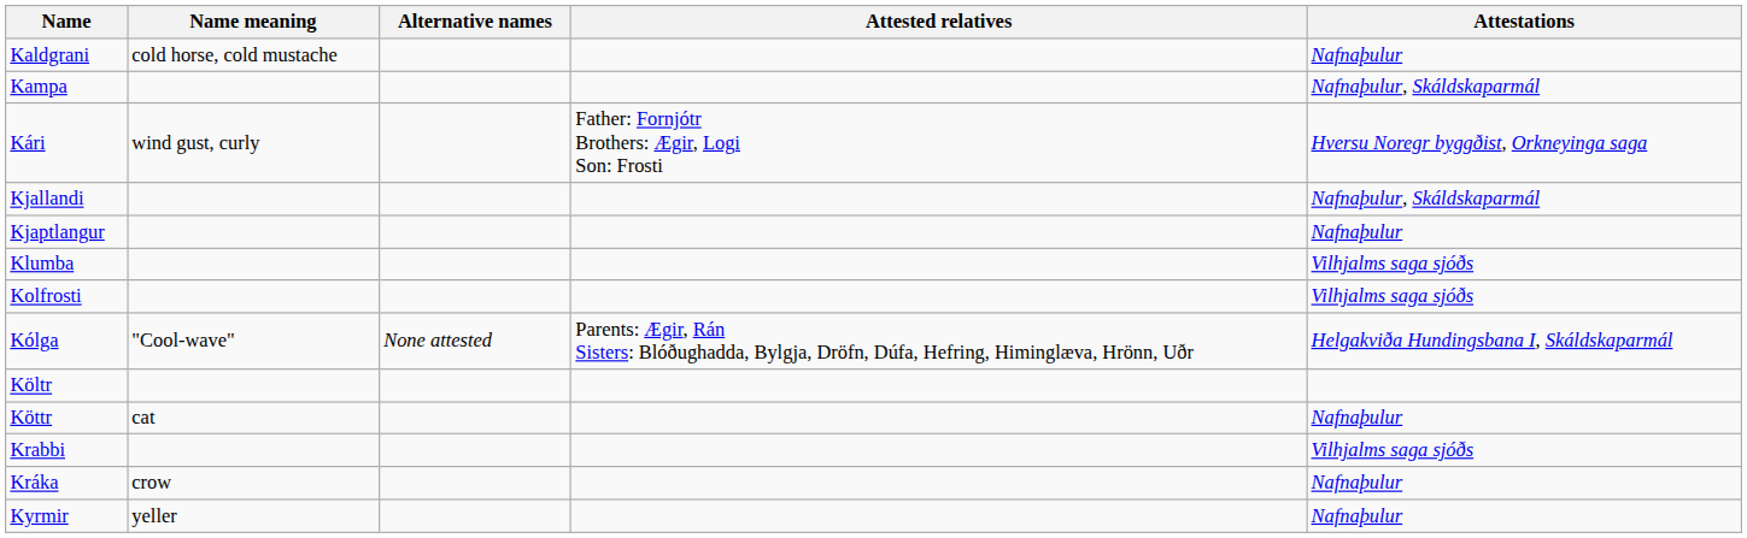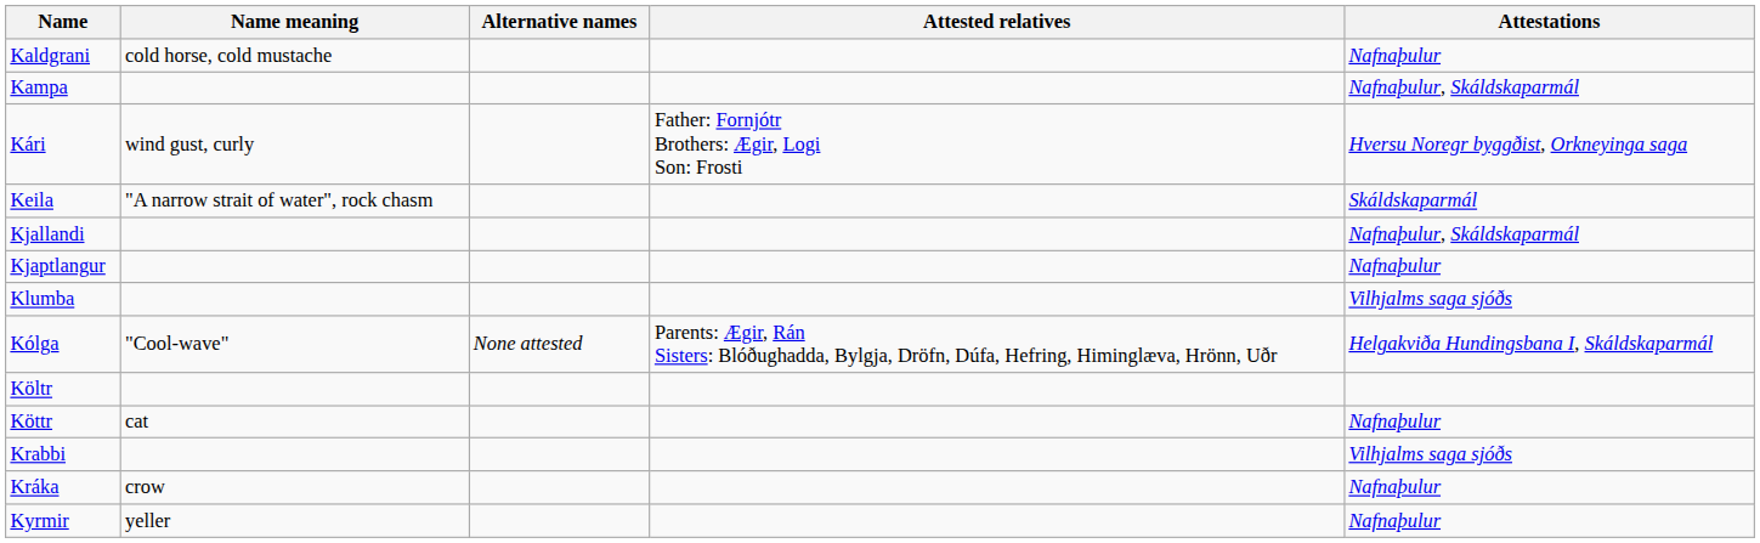+ row: Keila | "A narrow strait of water", rock chasm | Skáldskaparmál
- row: Kolfrosti | Vilhjalms saga sjóðs
